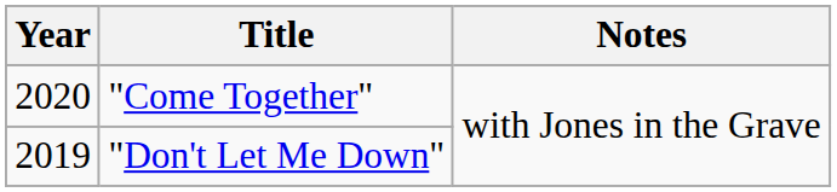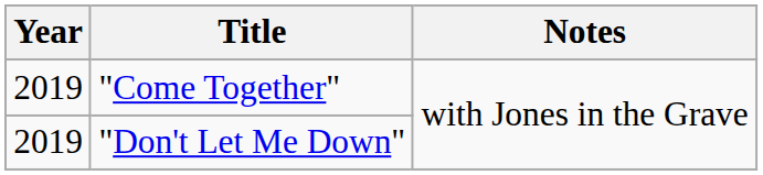"Come Together" | Year: 2020 -> 2019
